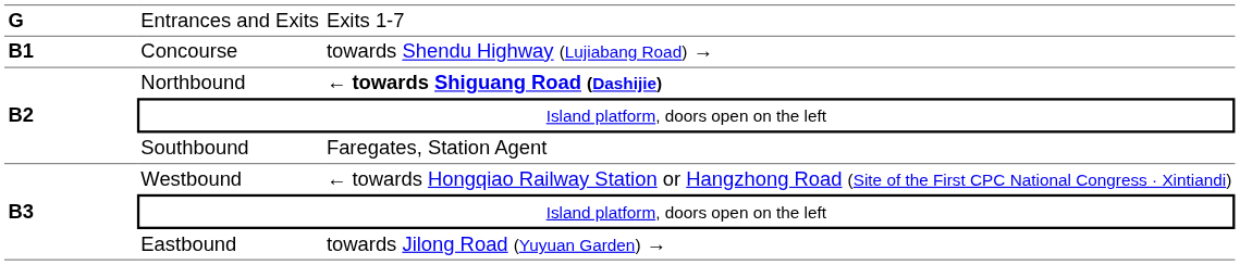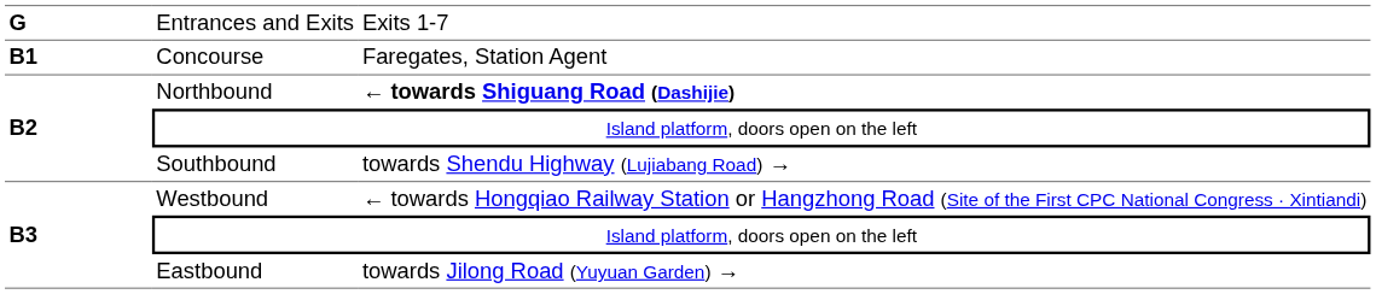Concourse | column 3: towards Shendu Highway (Lujiabang Road) → -> Faregates, Station Agent
Southbound | column 3: Faregates, Station Agent -> towards Shendu Highway (Lujiabang Road) →
